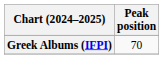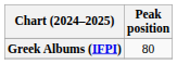Greek Albums (IFPI) | Peak position: 70 -> 80
